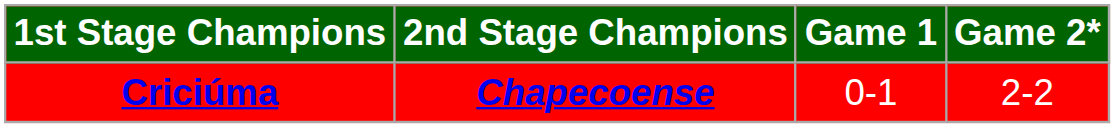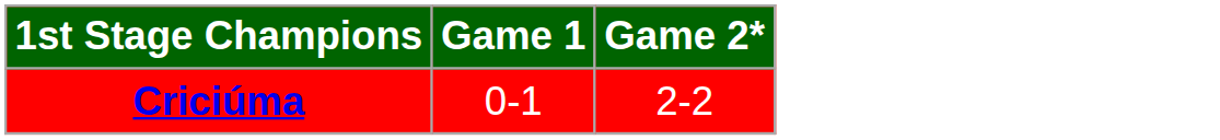- column: 2nd Stage Champions | Chapecoense
